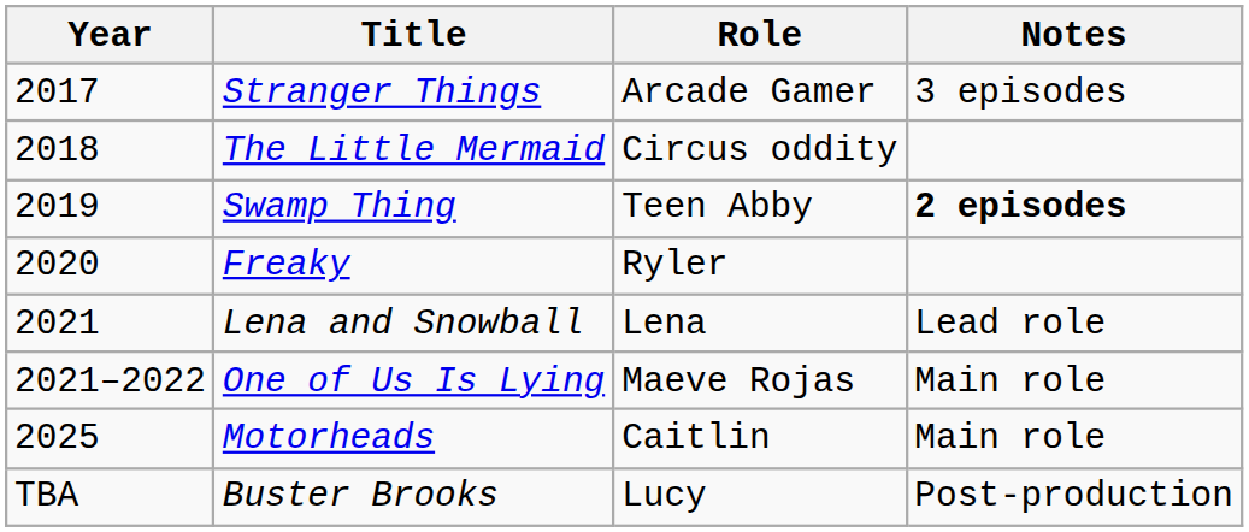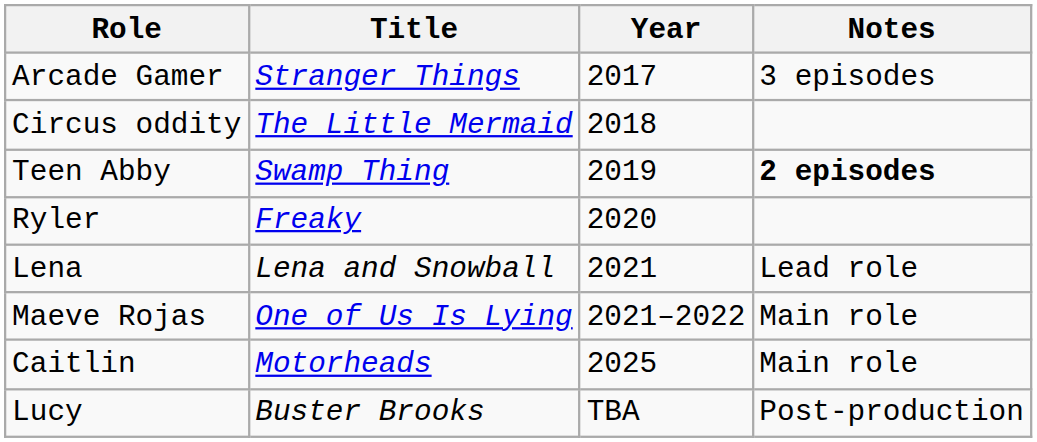columns swapped: Year <-> Role
